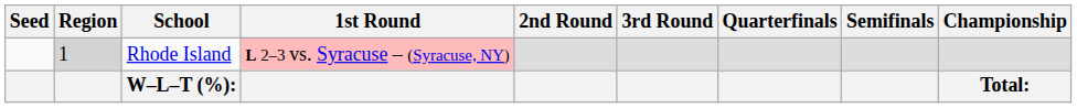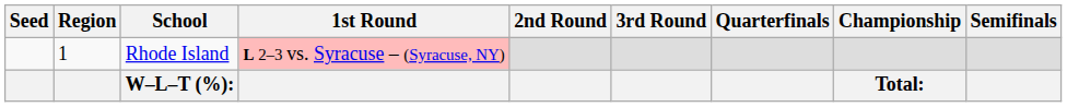columns swapped: Semifinals <-> Championship
Rhode Island | Region: lightgrey background -> no background
